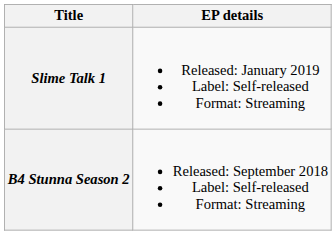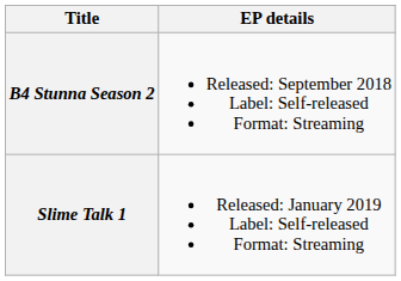rows swapped: B4 Stunna Season 2 <-> Slime Talk 1
